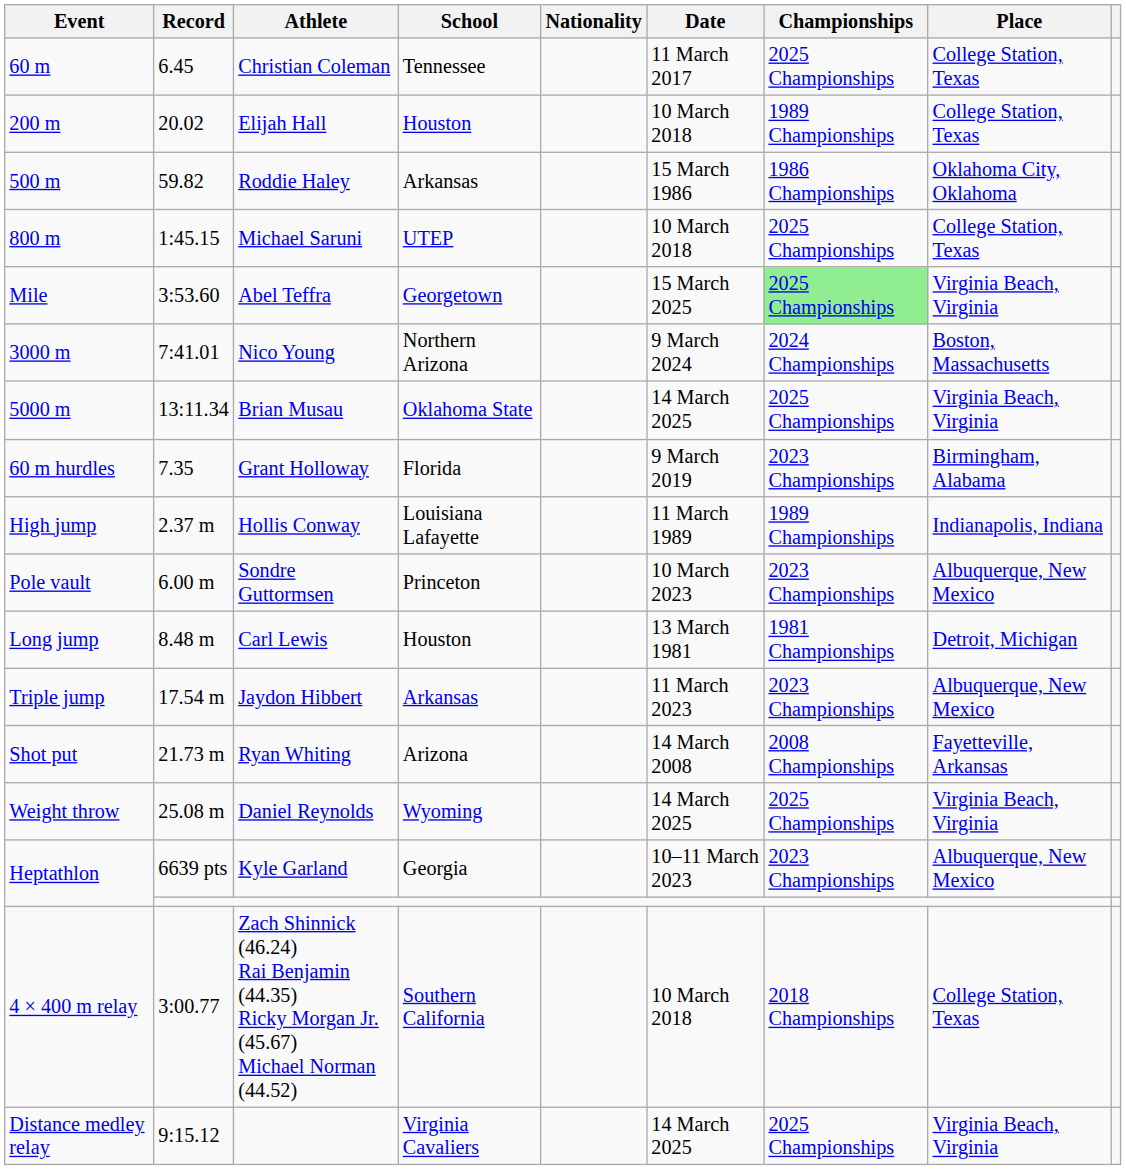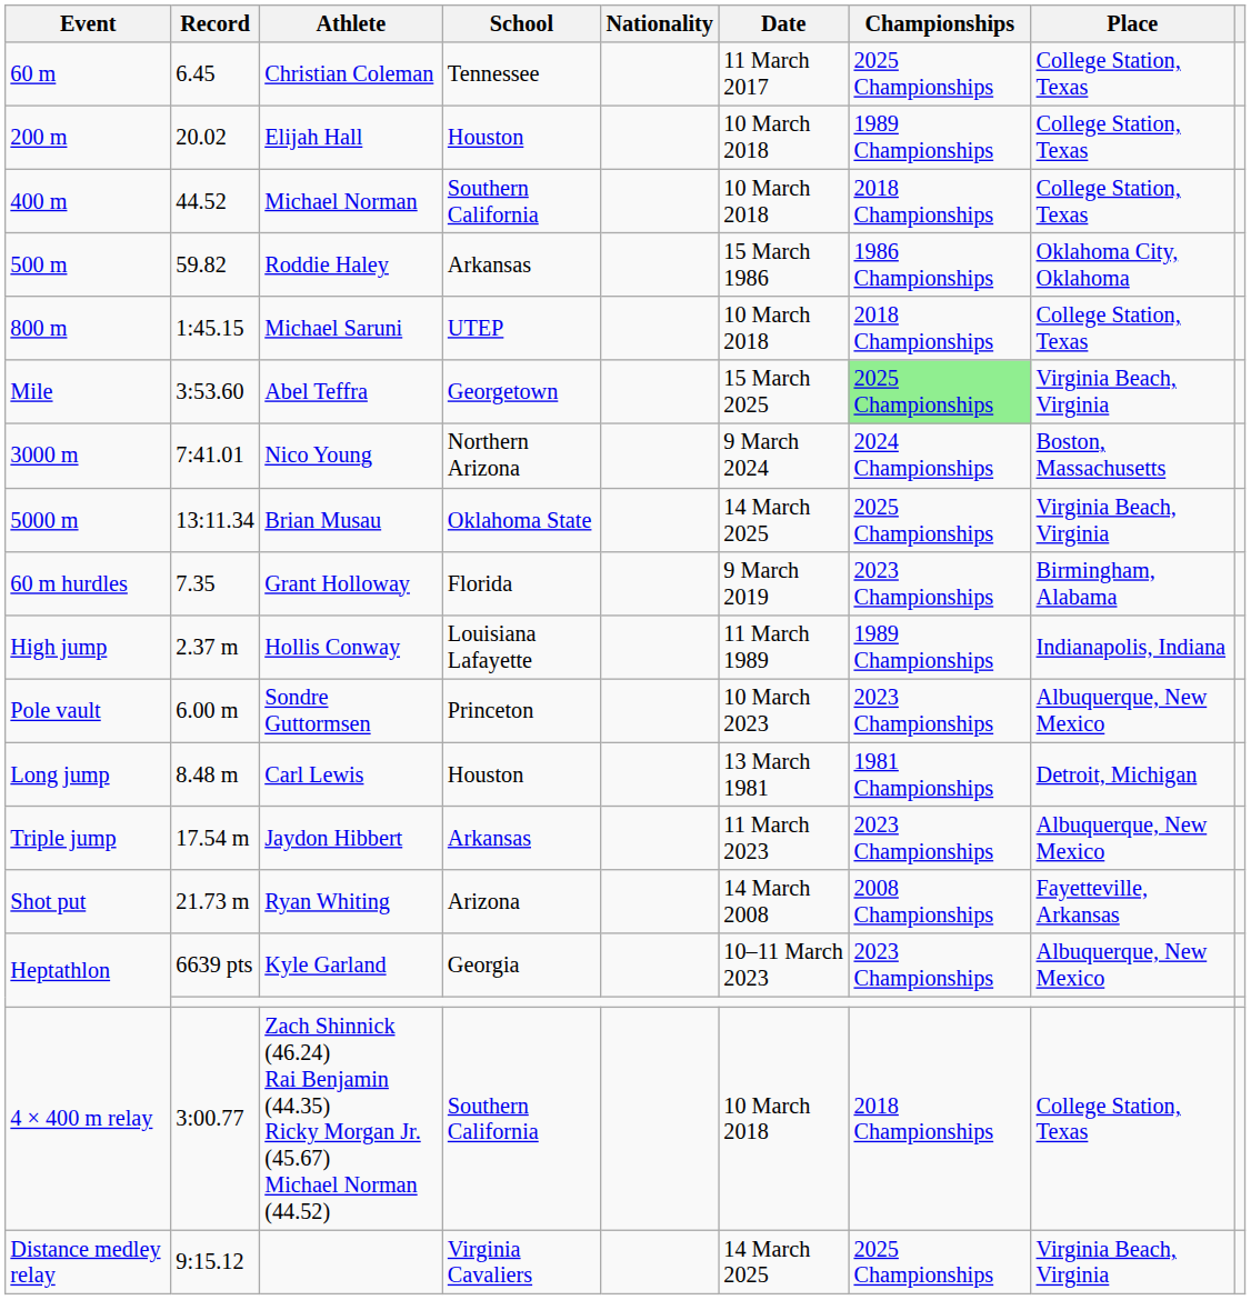+ row: 400 m | 44.52 | Michael Norman | Southern California | 10 March 2018 | 2018 Championships | College Station, Texas
800 m | Championships: 2025 Championships -> 2018 Championships
- row: Weight throw | 25.08 m | Daniel Reynolds | Wyoming | 14 March 2025 | 2025 Championships | Virginia Beach, Virginia
